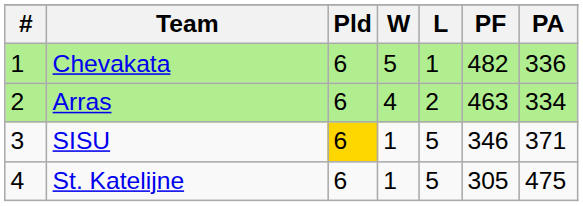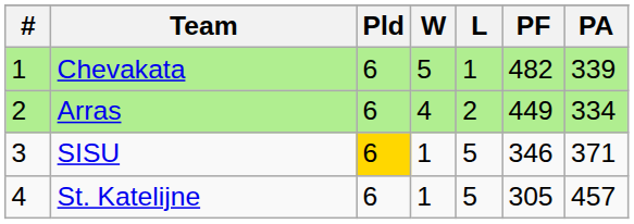Chevakata | PA: 336 -> 339
Arras | PF: 463 -> 449
St. Katelijne | PA: 475 -> 457
